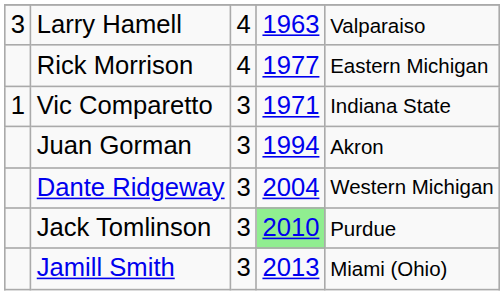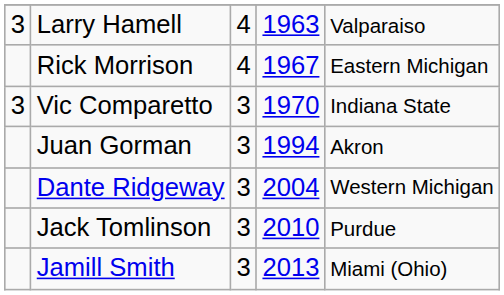Rick Morrison | column 4: 1977 -> 1967
Vic Comparetto | column 1: 1 -> 3
Vic Comparetto | column 4: 1971 -> 1970
Jack Tomlinson | column 4: lightgreen background -> no background
